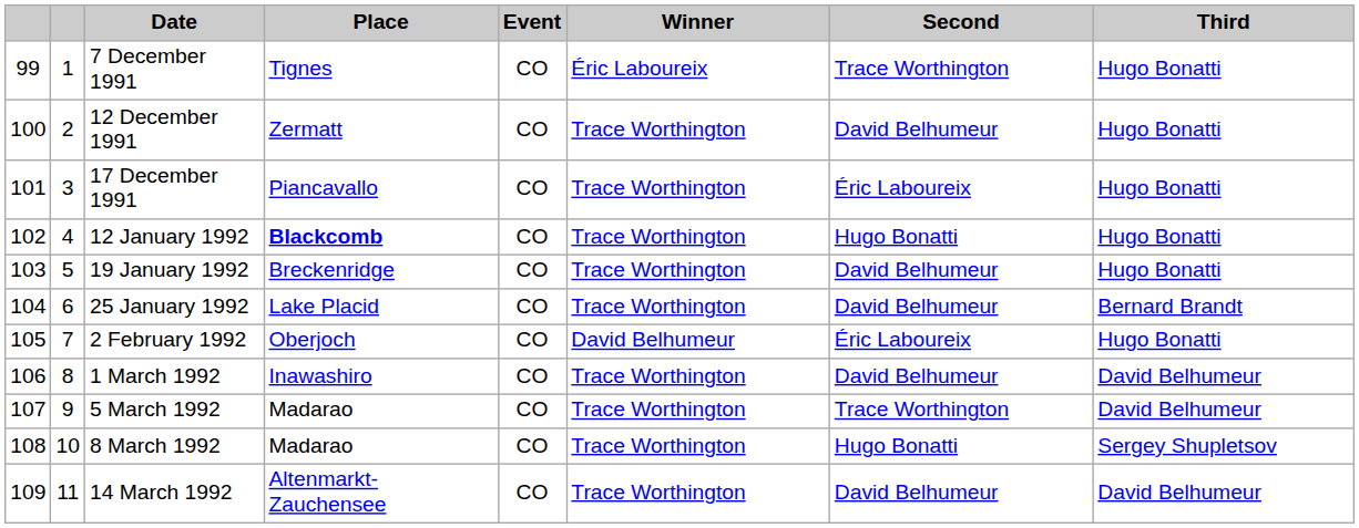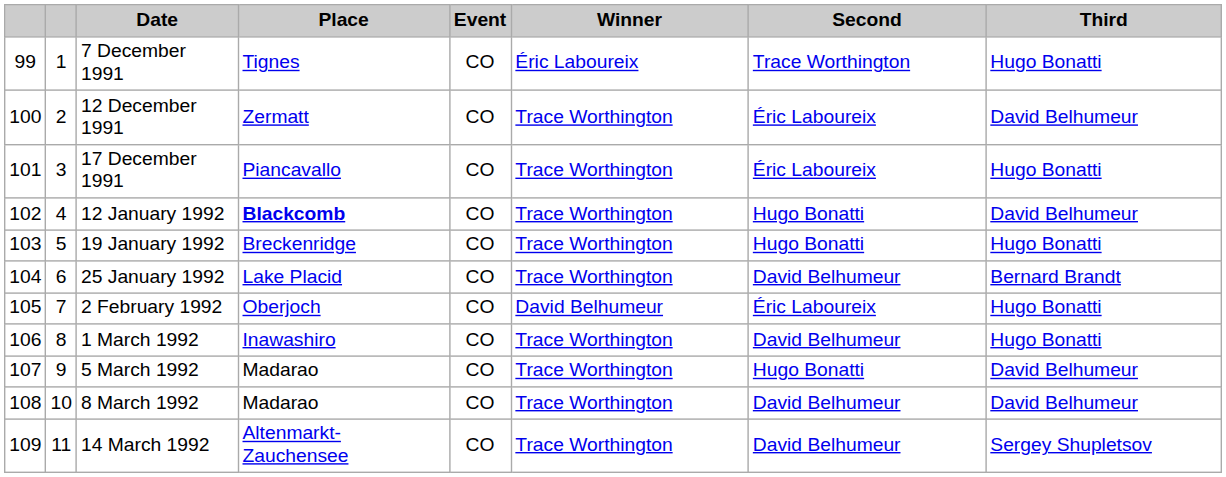12 December 1991 | Second: David Belhumeur -> Éric Laboureix
12 December 1991 | Third: Hugo Bonatti -> David Belhumeur
12 January 1992 | Third: Hugo Bonatti -> David Belhumeur
19 January 1992 | Second: David Belhumeur -> Hugo Bonatti
1 March 1992 | Third: David Belhumeur -> Hugo Bonatti
5 March 1992 | Second: Trace Worthington -> Hugo Bonatti
8 March 1992 | Second: Hugo Bonatti -> David Belhumeur
8 March 1992 | Third: Sergey Shupletsov -> David Belhumeur
14 March 1992 | Third: David Belhumeur -> Sergey Shupletsov
